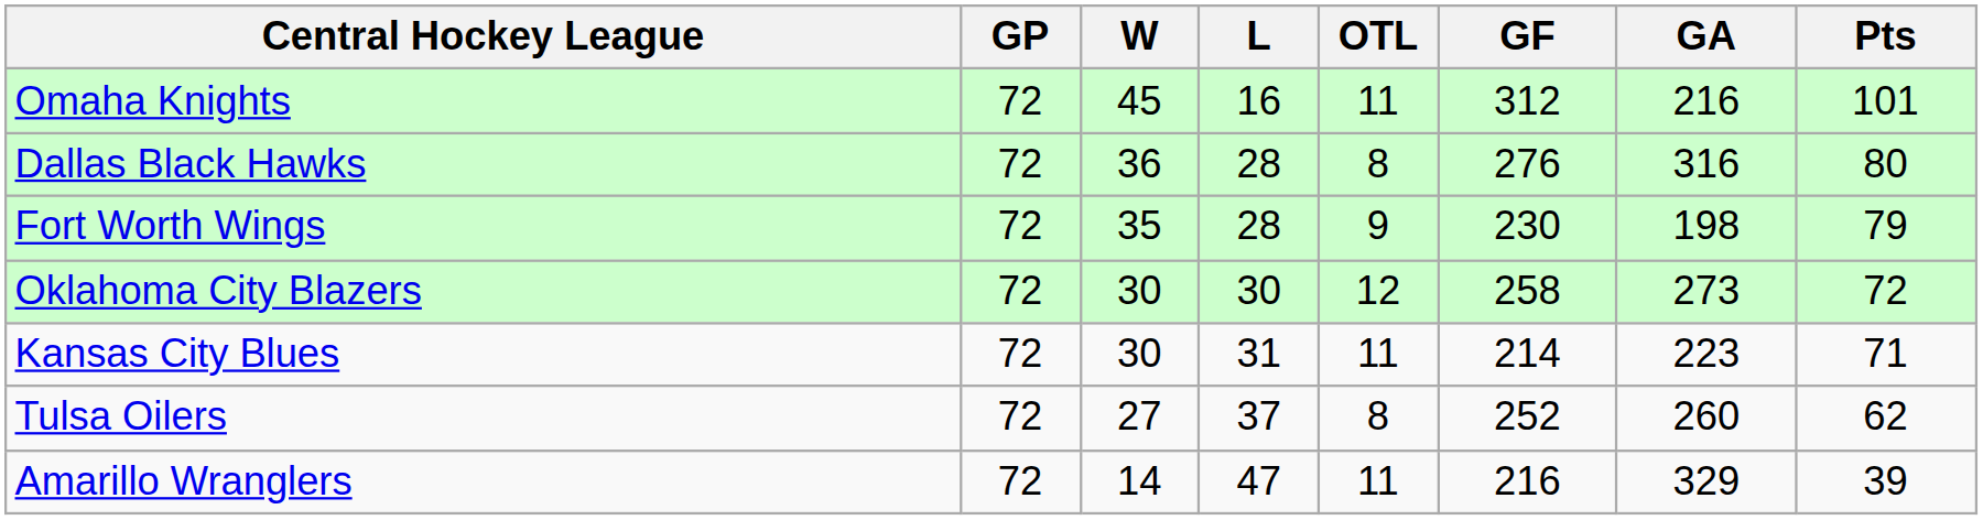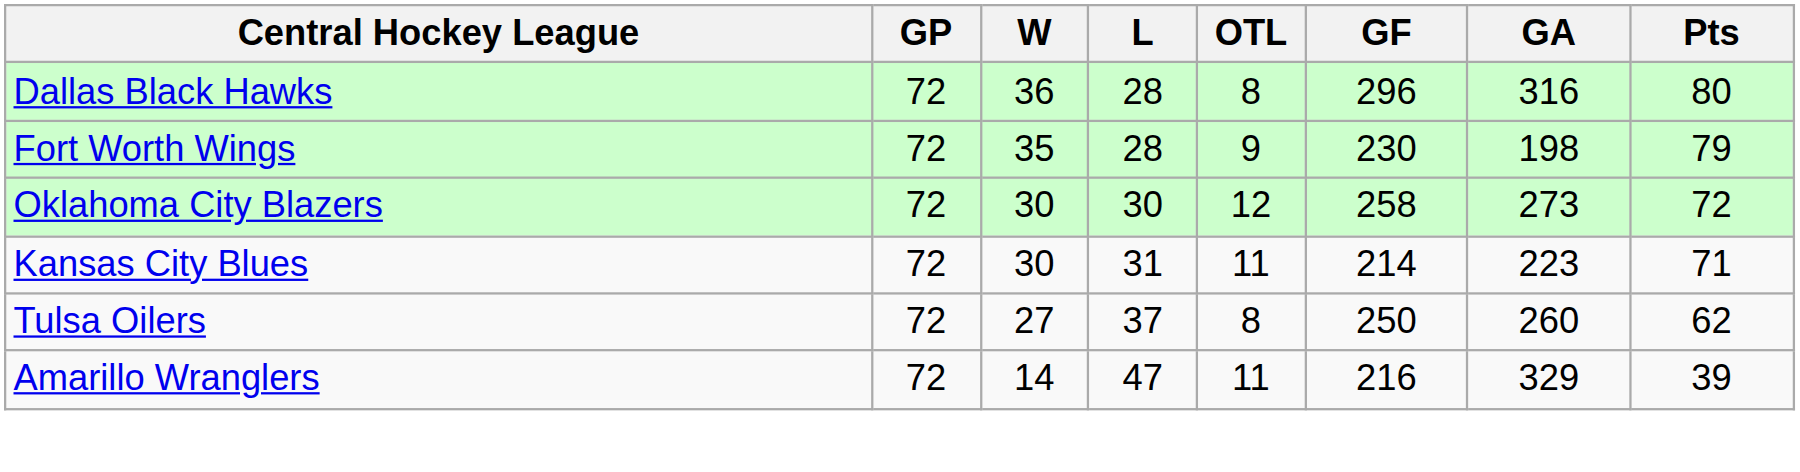- row: Omaha Knights | 72 | 45 | 16 | 11 | 312 | 216 | 101
Dallas Black Hawks | GF: 276 -> 296
Tulsa Oilers | GF: 252 -> 250
